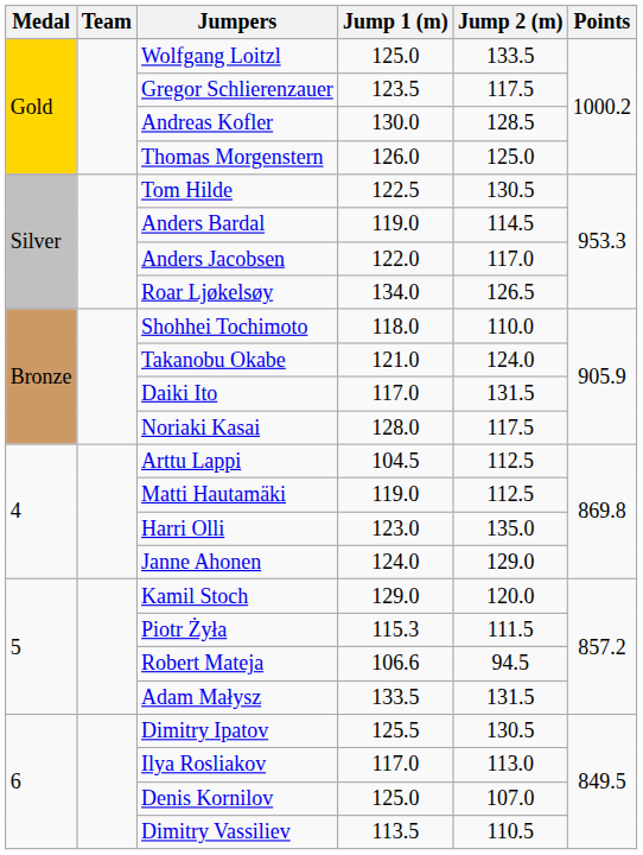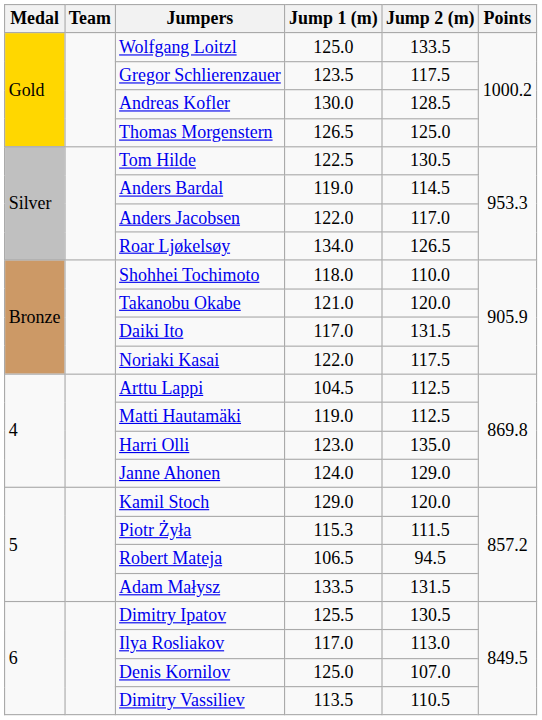Thomas Morgenstern | Jump 1 (m): 126.0 -> 126.5
Takanobu Okabe | Jump 2 (m): 124.0 -> 120.0
Noriaki Kasai | Jump 1 (m): 128.0 -> 122.0
Robert Mateja | Jump 1 (m): 106.6 -> 106.5
